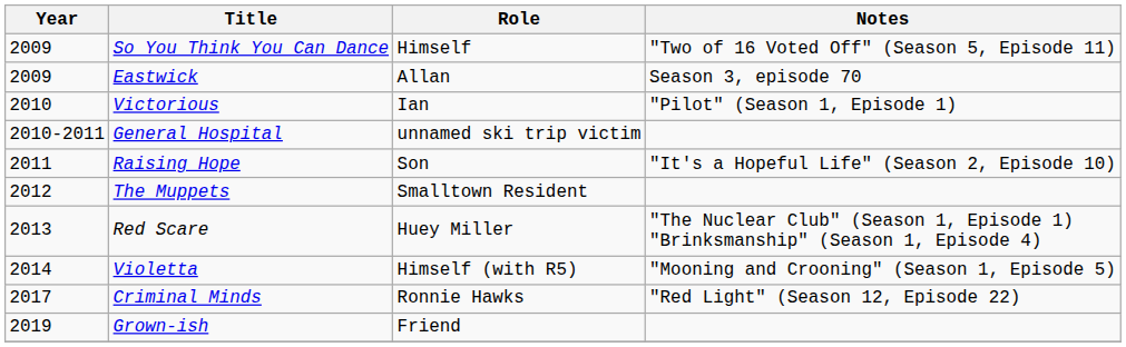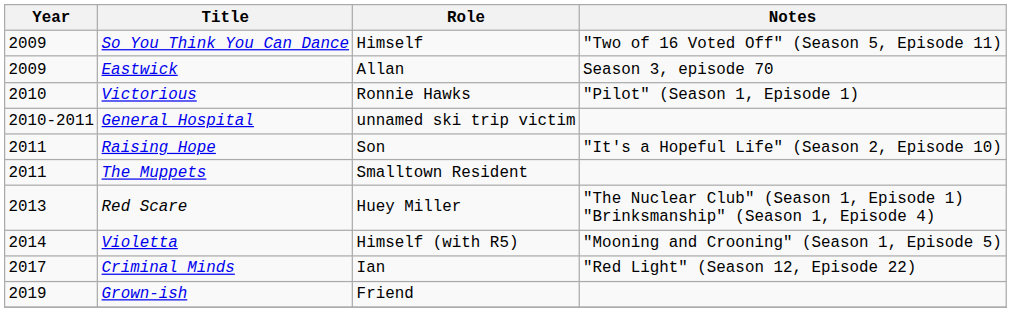Victorious | Role: Ian -> Ronnie Hawks
The Muppets | Year: 2012 -> 2011
Criminal Minds | Role: Ronnie Hawks -> Ian
